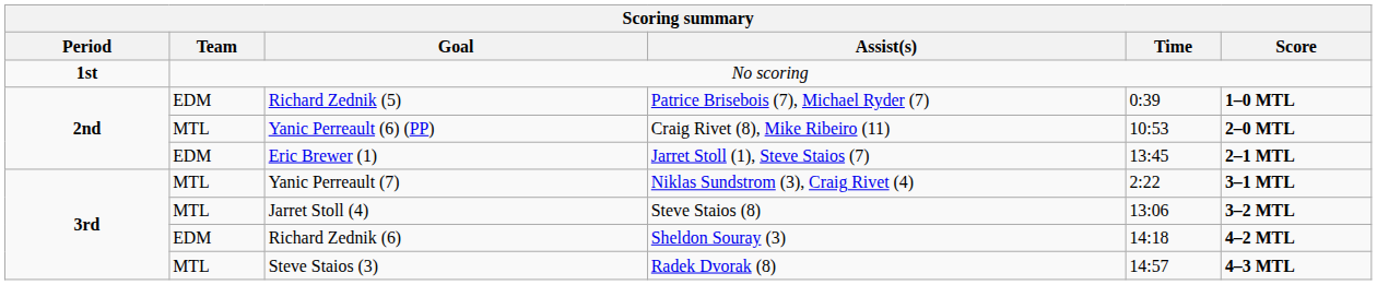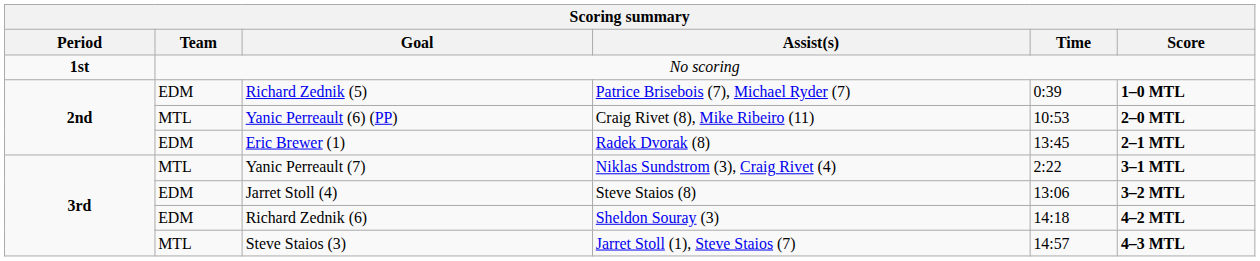Eric Brewer (1) | Assist(s): Jarret Stoll (1), Steve Staios (7) -> Radek Dvorak (8)
Jarret Stoll (4) | Team: MTL -> EDM
Steve Staios (3) | Assist(s): Radek Dvorak (8) -> Jarret Stoll (1), Steve Staios (7)
